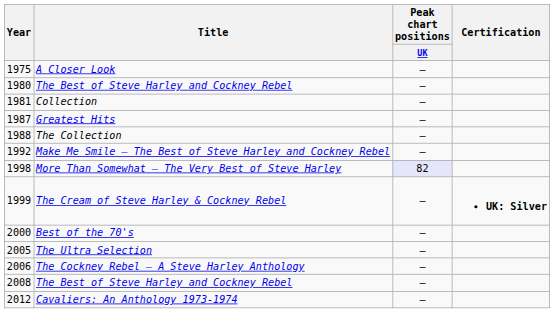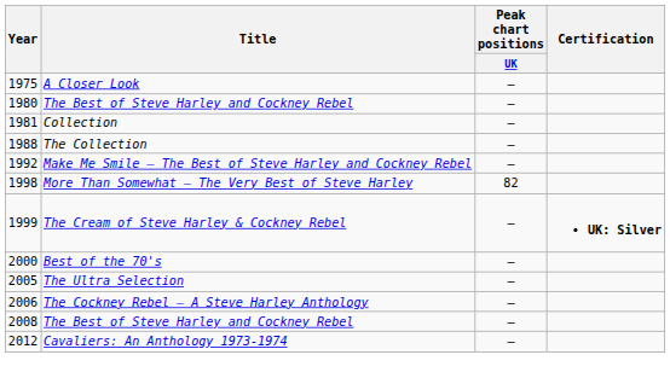- row: 1987 | Greatest Hits | –
More Than Somewhat – The Very Best of Steve Harley | Peak chart positions / UK: lavender background -> no background
